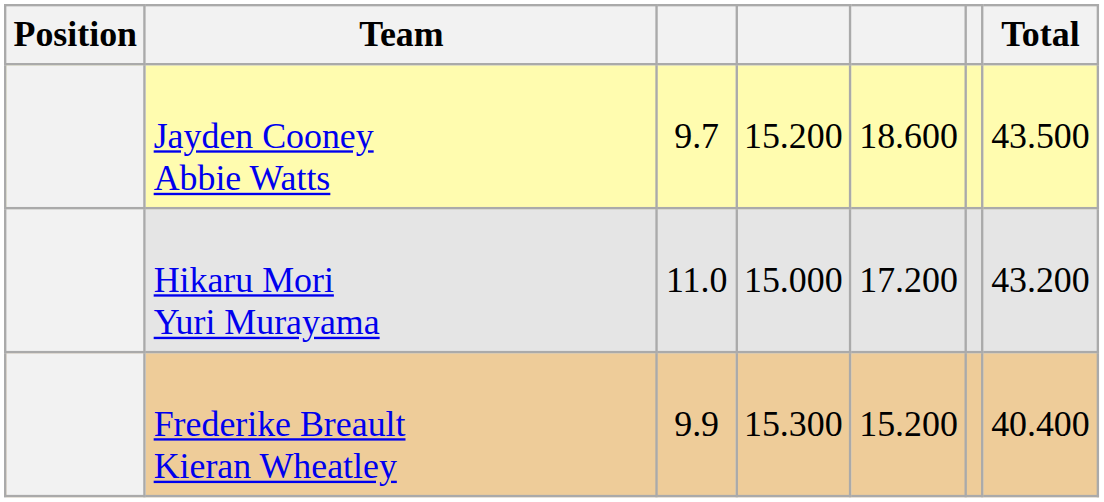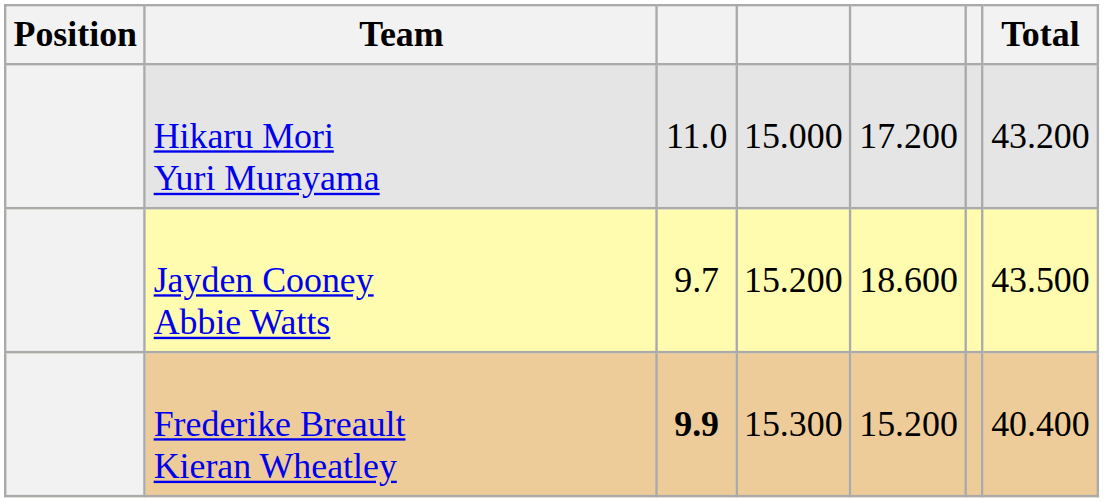rows swapped: Jayden Cooney Abbie Watts <-> Hikaru Mori Yuri Murayama
Frederike Breault Kieran Wheatley | column 3: normal -> bold
